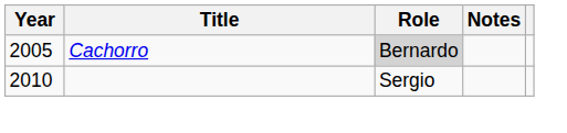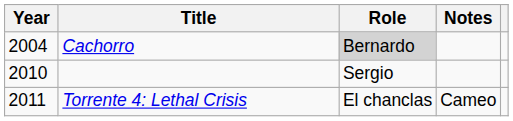Cachorro | Year: 2005 -> 2004
+ row: 2011 | Torrente 4: Lethal Crisis | El chanclas | Cameo
